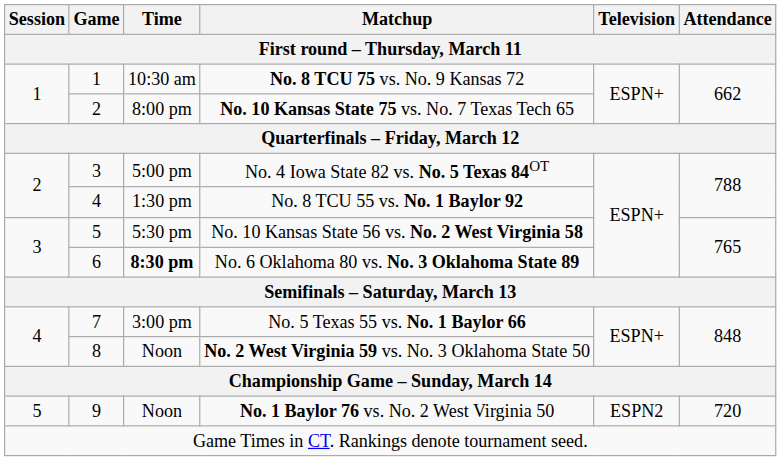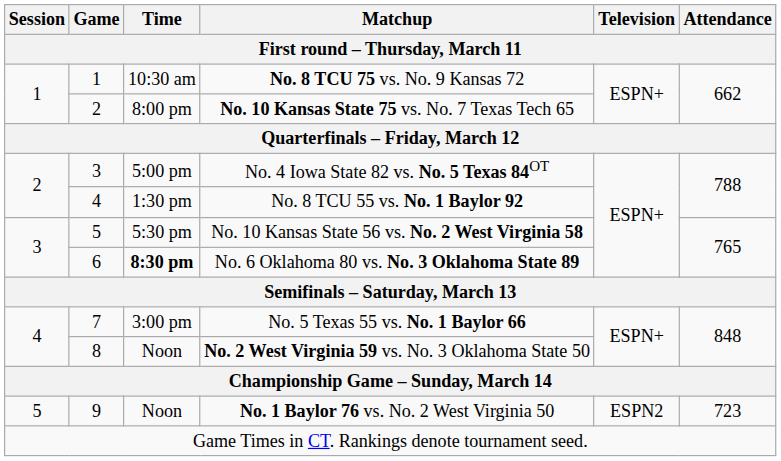No. 1 Baylor 76 vs. No. 2 West Virginia 50 | Attendance: 720 -> 723
